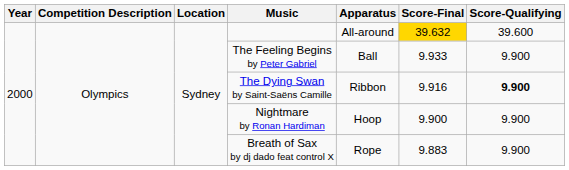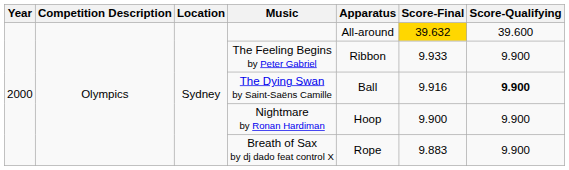The Feeling Begins by Peter Gabriel | Apparatus: Ball -> Ribbon
The Dying Swan by Saint-Saëns Camille | Apparatus: Ribbon -> Ball
